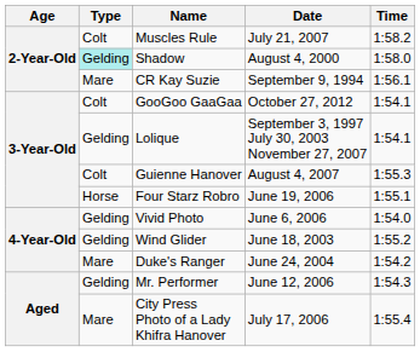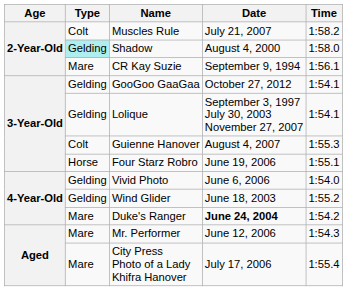GooGoo GaaGaa | Type: Colt -> Gelding
Duke's Ranger | Date: normal -> bold
Mr. Performer | Type: Gelding -> Mare
